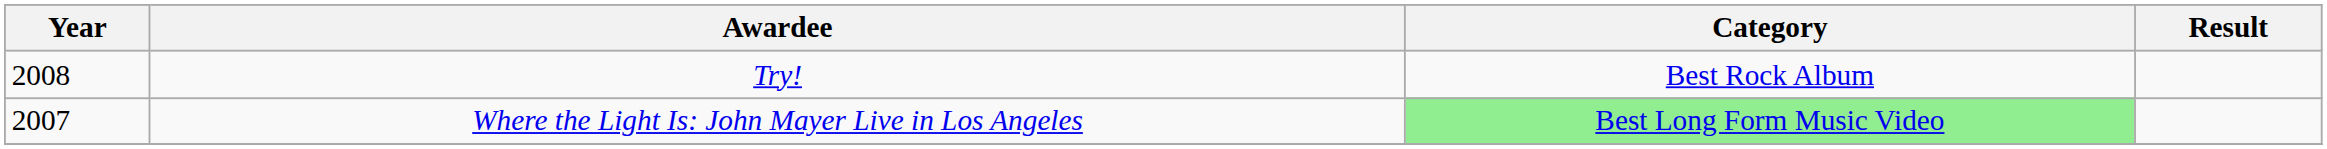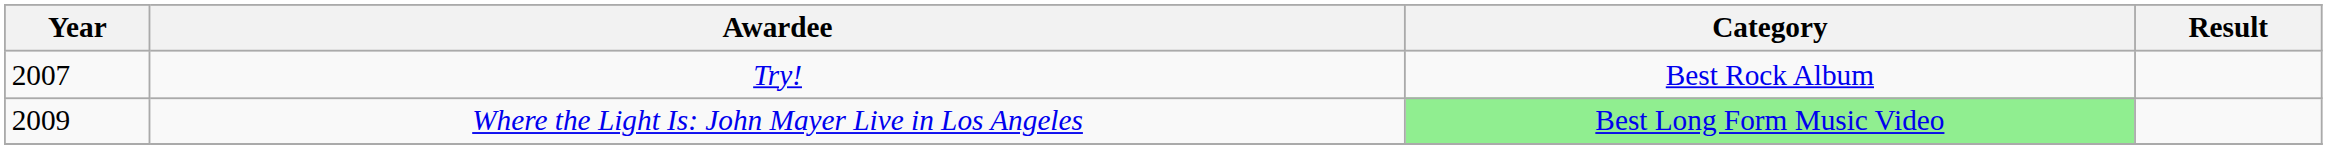Try! | Year: 2008 -> 2007
Where the Light Is: John Mayer Live in Los Angeles | Year: 2007 -> 2009
